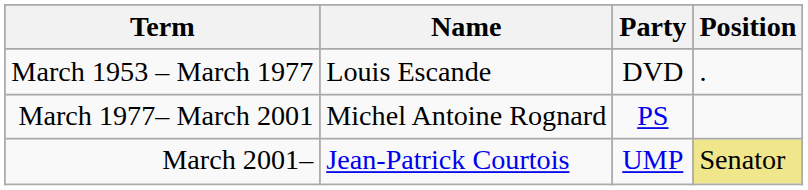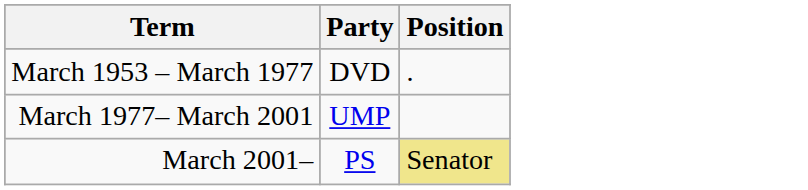- column: Name | Louis Escande | Michel Antoine Rognard | Jean-Patrick Courtois
March 1977– March 2001 | Party: PS -> UMP
March 2001– | Party: UMP -> PS
